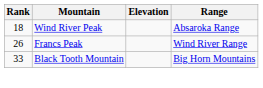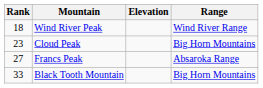Wind River Peak | Range: Absaroka Range -> Wind River Range
+ row: 23 | Cloud Peak | Big Horn Mountains
Francs Peak | Rank: 26 -> 27
Francs Peak | Range: Wind River Range -> Absaroka Range
